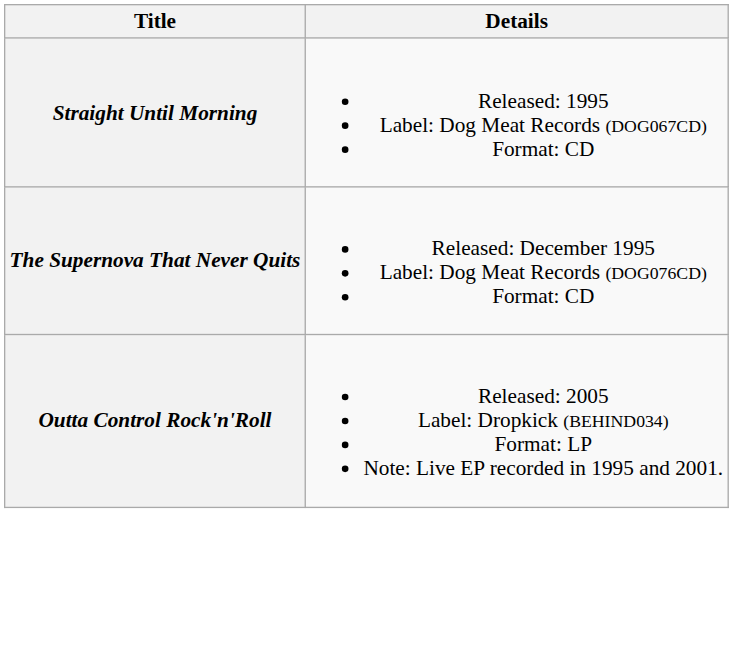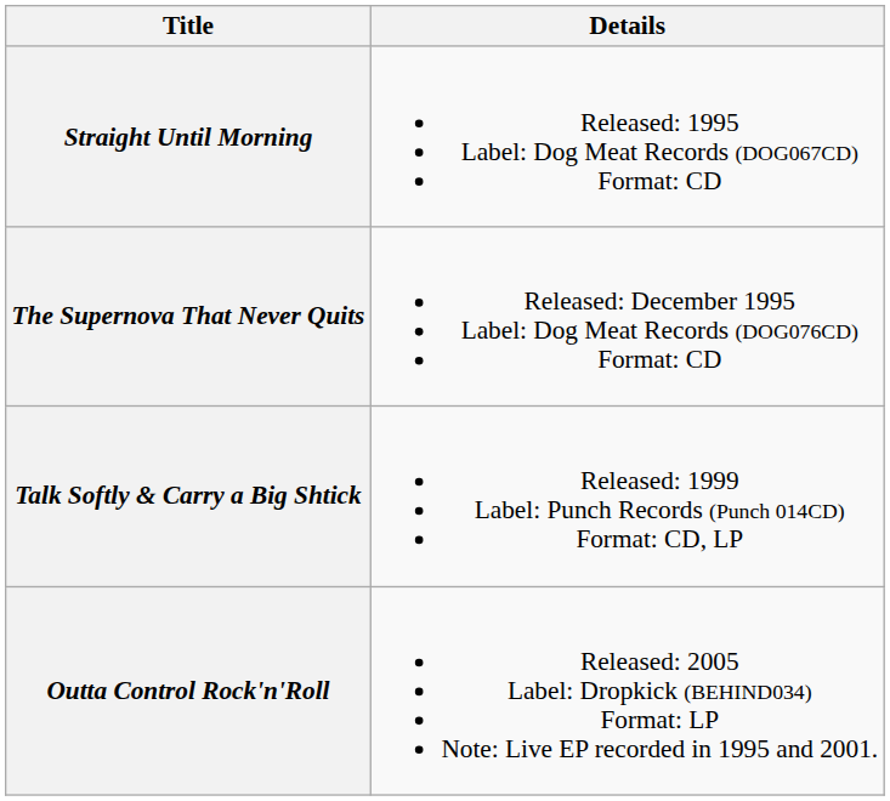+ row: Talk Softly & Carry a Big Shtick | Released: 1999 Label: Punch Records (Punch 014CD) Format: CD, LP
